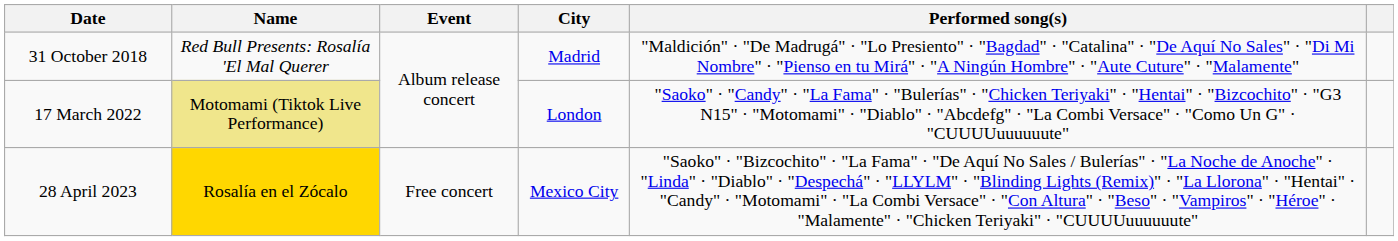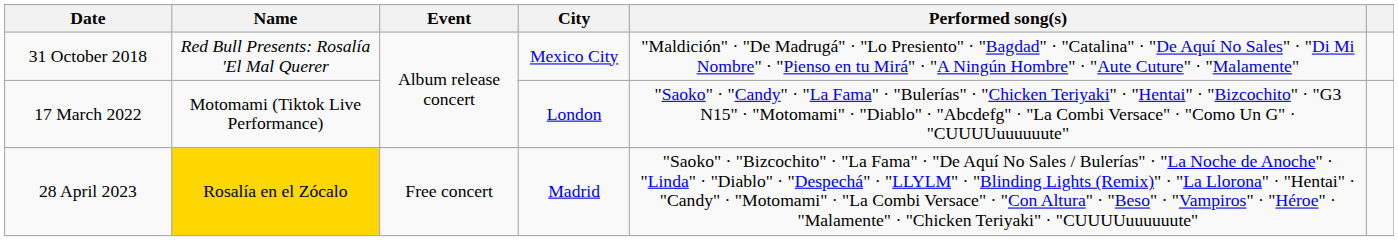31 October 2018 | City: Madrid -> Mexico City
17 March 2022 | Name: khaki background -> no background
28 April 2023 | City: Mexico City -> Madrid
